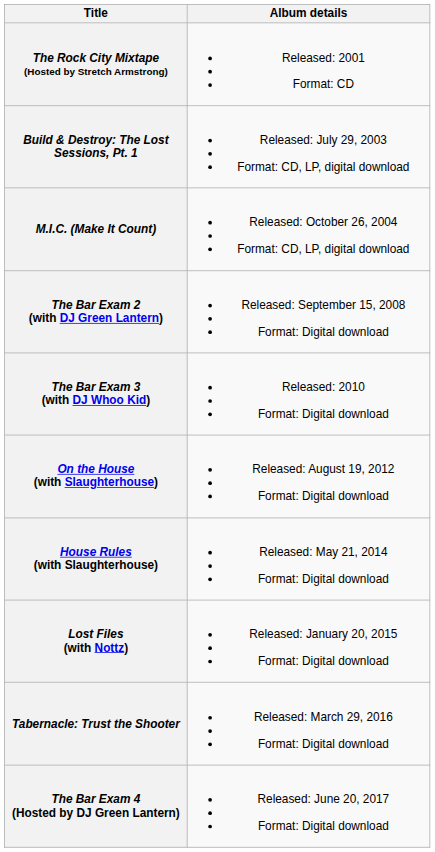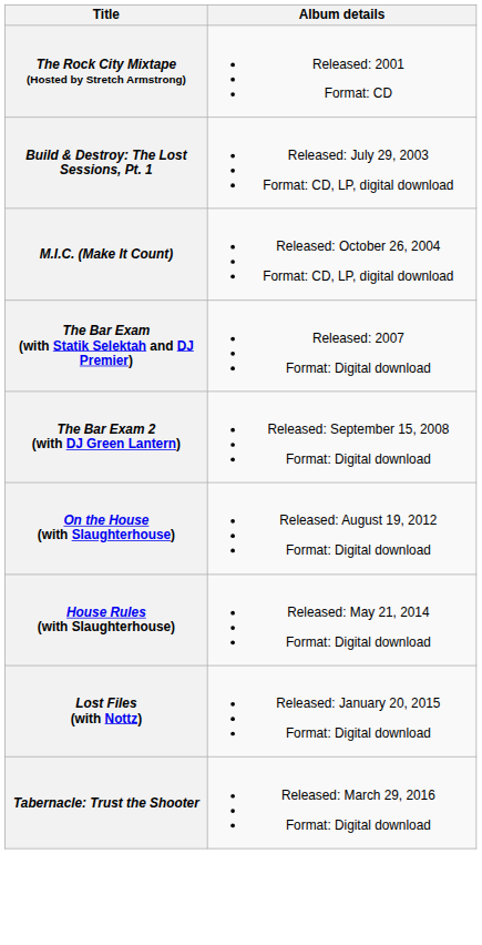+ row: The Bar Exam (with Statik Selektah and DJ Premier) | Released: 2007 Format: Digital download
- row: The Bar Exam 3 (with DJ Whoo Kid) | Released: 2010 Format: Digital download
- row: The Bar Exam 4 (Hosted by DJ Green Lantern) | Released: June 20, 2017 Format: Digital download
